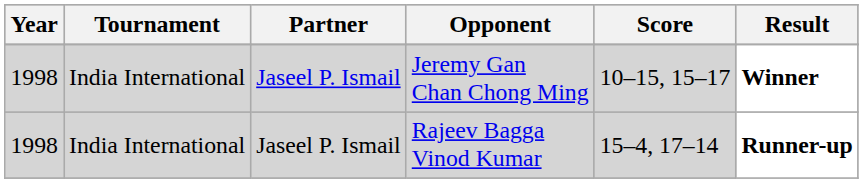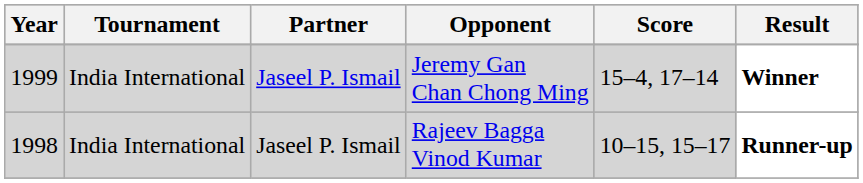Jeremy Gan Chan Chong Ming | Year: 1998 -> 1999
Jeremy Gan Chan Chong Ming | Score: 10–15, 15–17 -> 15–4, 17–14
Rajeev Bagga Vinod Kumar | Score: 15–4, 17–14 -> 10–15, 15–17
